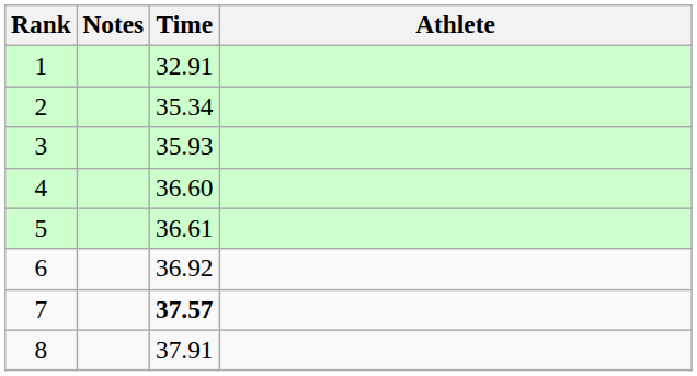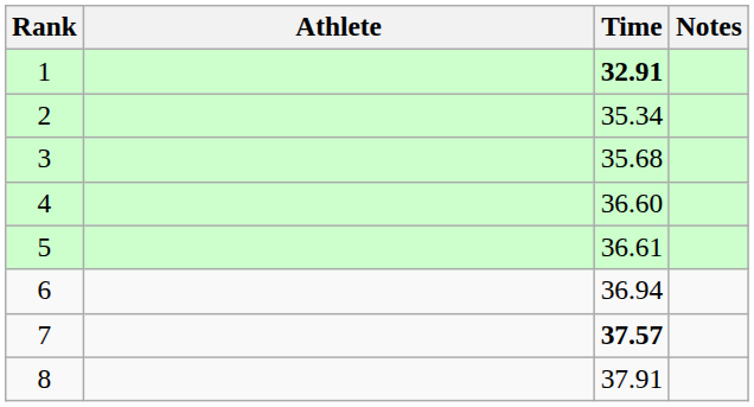columns swapped: Athlete <-> Notes
1 | Time: normal -> bold
3 | Time: 35.93 -> 35.68
6 | Time: 36.92 -> 36.94
